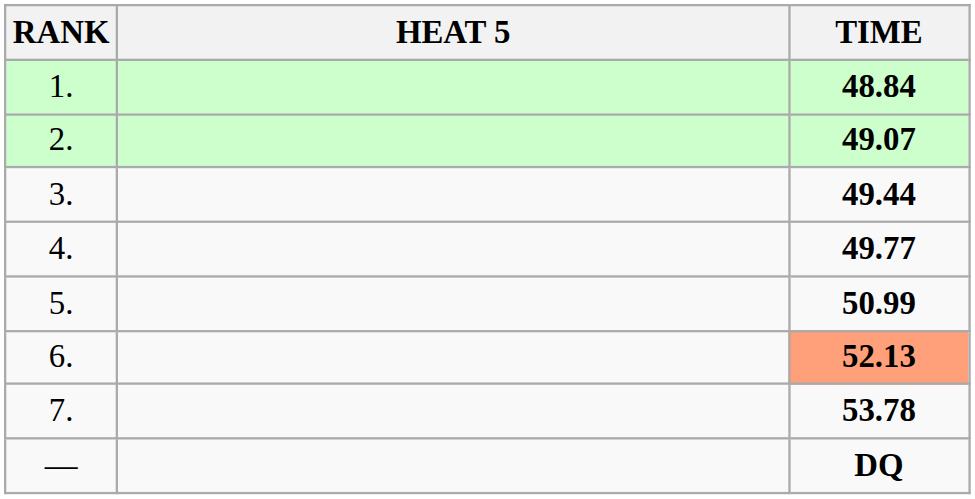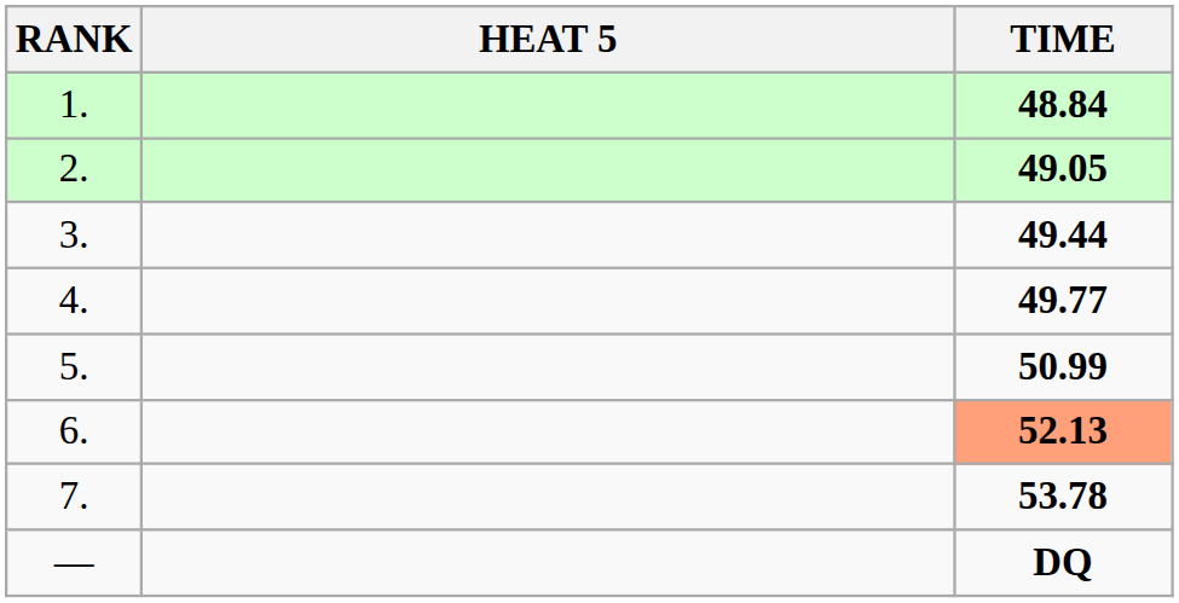2. | TIME: 49.07 -> 49.05
